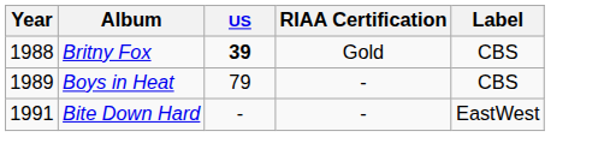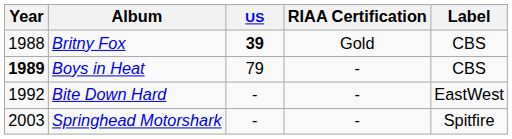Boys in Heat | Year: normal -> bold
Bite Down Hard | Year: 1991 -> 1992
+ row: 2003 | Springhead Motorshark | - | - | Spitfire
